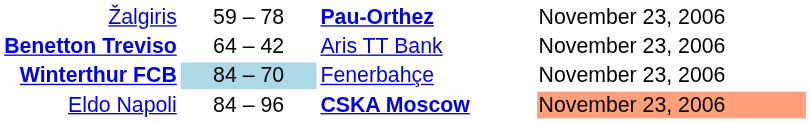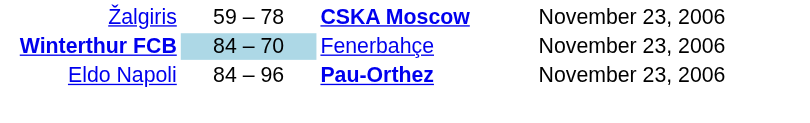Žalgiris | column 3: Pau-Orthez -> CSKA Moscow
- row: Benetton Treviso | 64 – 42 | Aris TT Bank | November 23, 2006
Eldo Napoli | column 3: CSKA Moscow -> Pau-Orthez
Eldo Napoli | column 4: lightsalmon background -> no background
